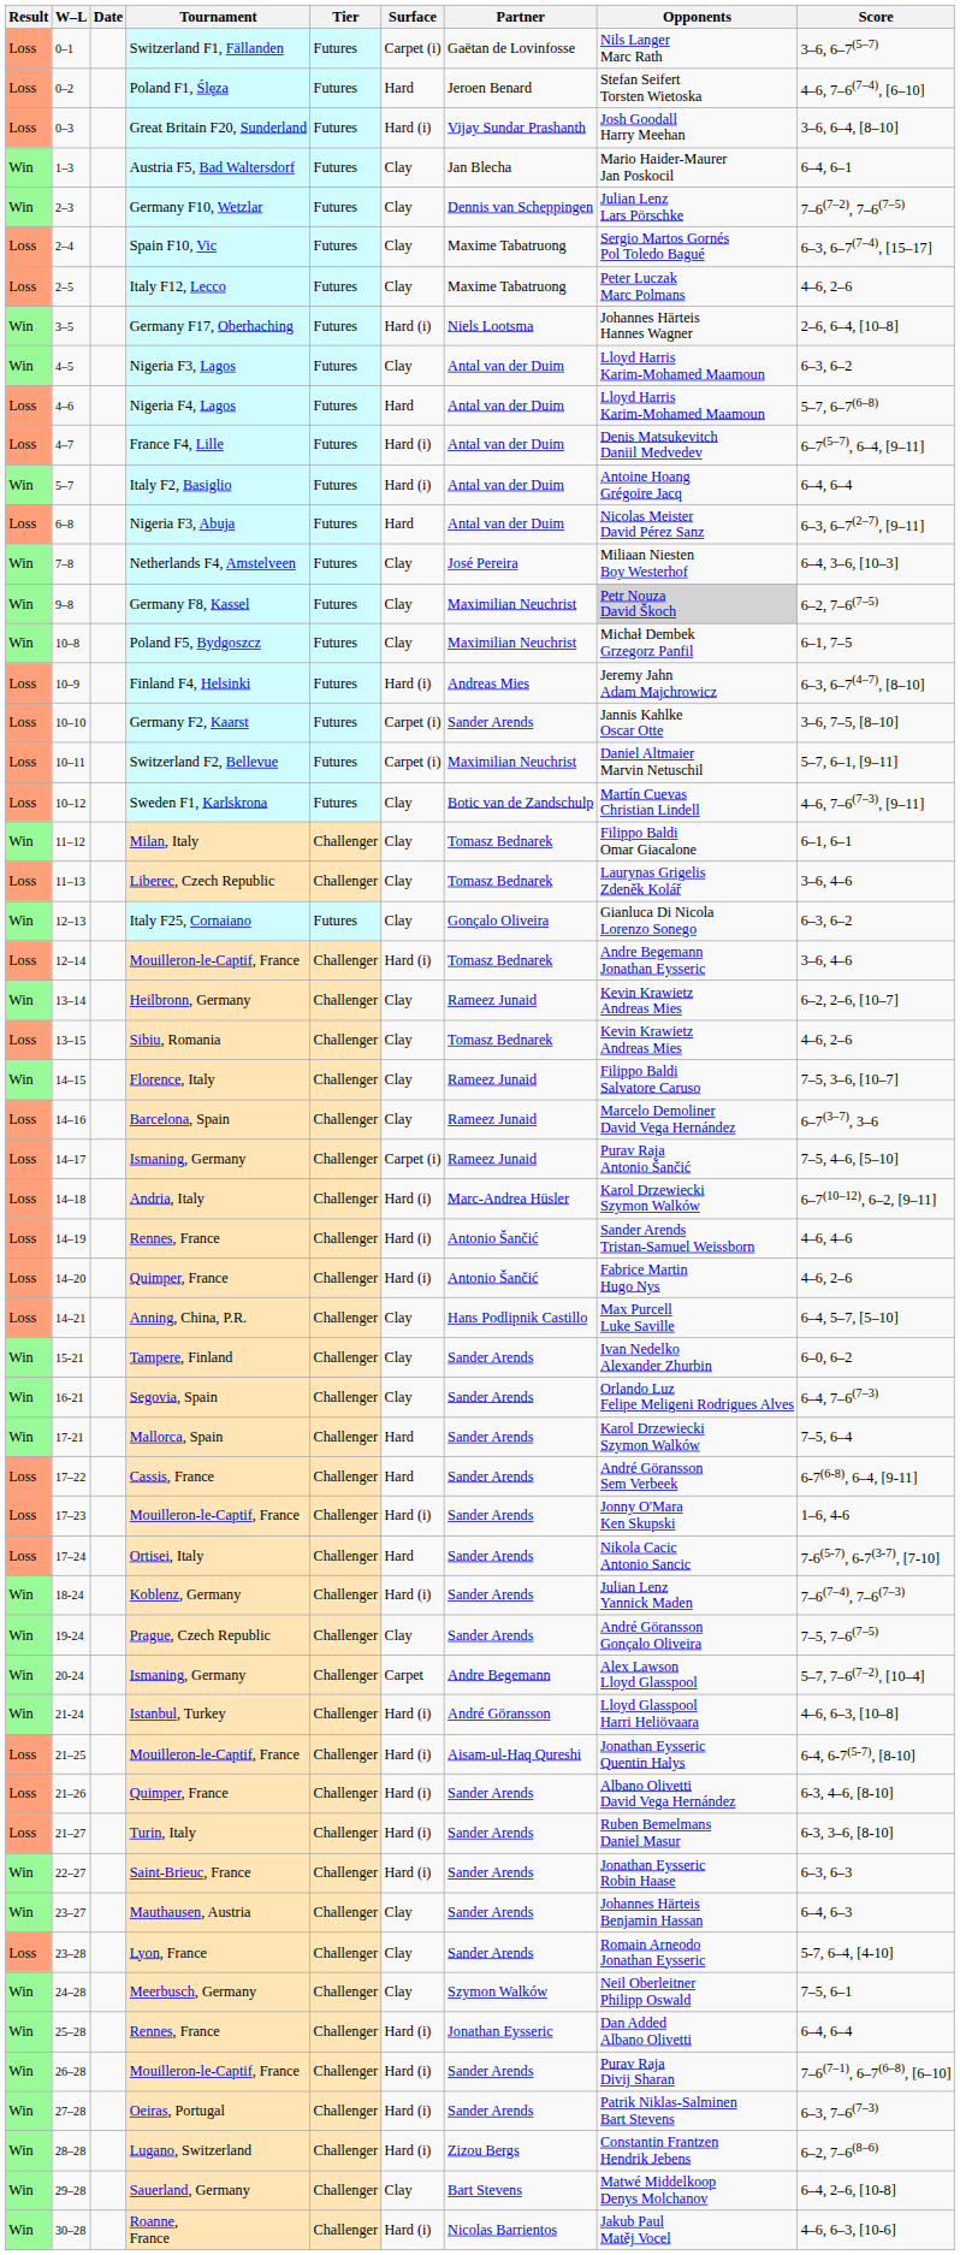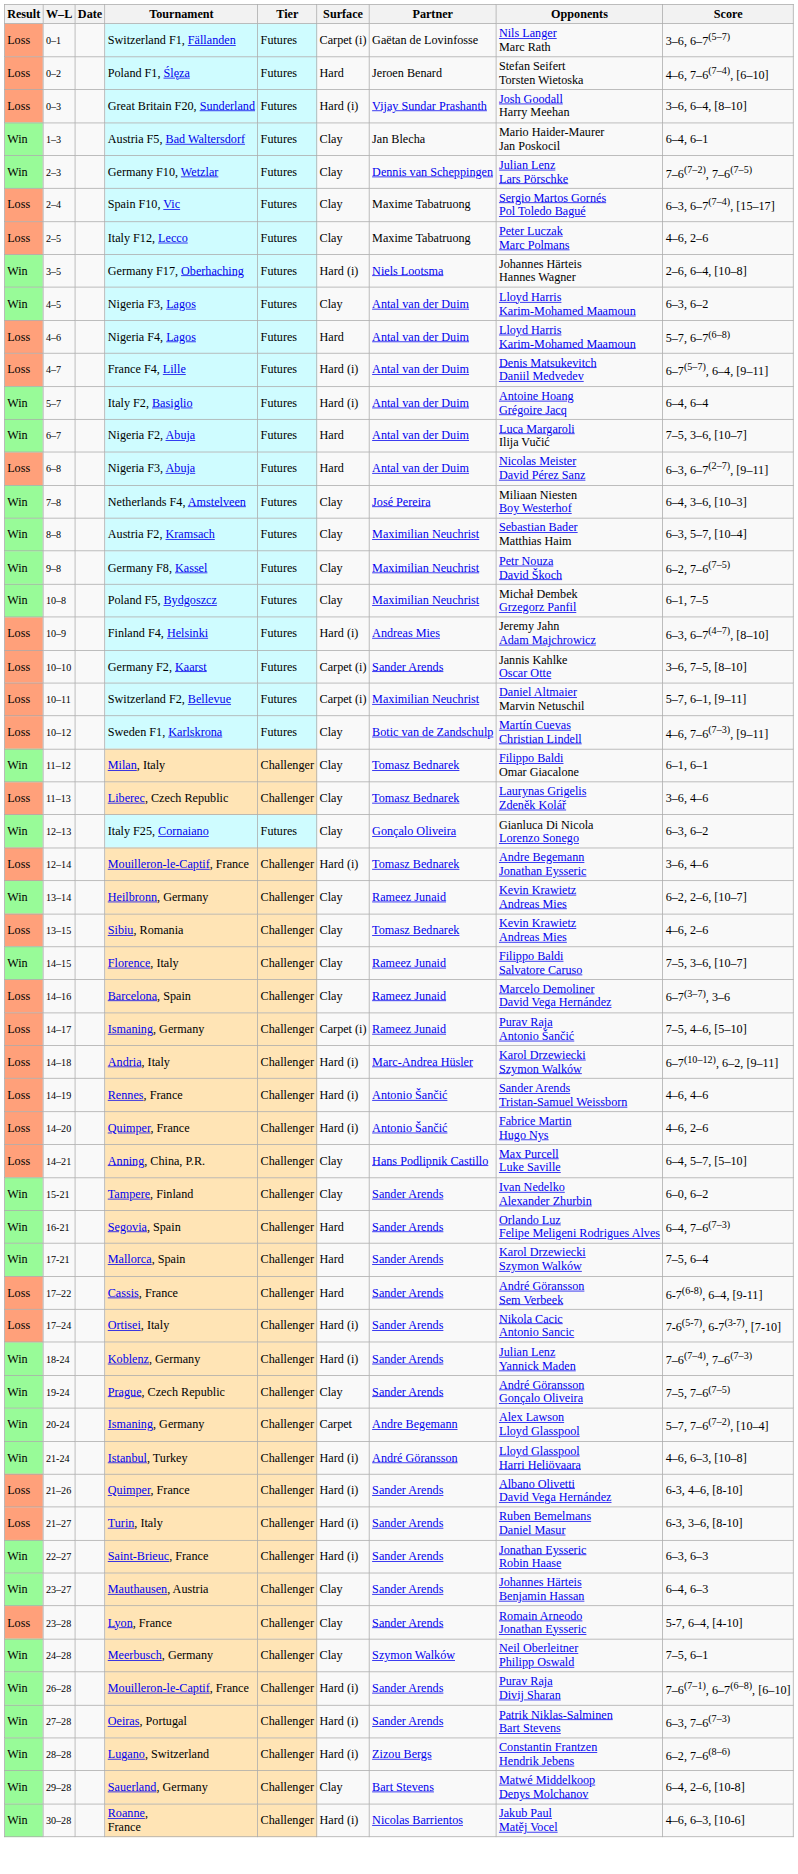+ row: Win | 6–7 | Nigeria F2, Abuja | Futures | Hard | Antal van der Duim | Luca Margaroli Ilija Vučić | 7–5, 3–6, [10–7]
+ row: Win | 8–8 | Austria F2, Kramsach | Futures | Clay | Maximilian Neuchrist | Sebastian Bader Matthias Haim | 6–3, 5–7, [10–4]
9–8 | Opponents: lightgrey background -> no background
16-21 | Surface: Clay -> Hard
- row: Loss | 17–23 | Mouilleron-le-Captif, France | Challenger | Hard (i) | Sander Arends | Jonny O'Mara Ken Skupski | 1–6, 4-6
17–24 | Surface: Hard -> Hard (i)
- row: Loss | 21–25 | Mouilleron-le-Captif, France | Challenger | Hard (i) | Aisam-ul-Haq Qureshi | Jonathan Eysseric Quentin Halys | 6-4, 6-7(5-7), [8-10]
- row: Win | 25–28 | Rennes, France | Challenger | Hard (i) | Jonathan Eysseric | Dan Added Albano Olivetti | 6–4, 6–4
